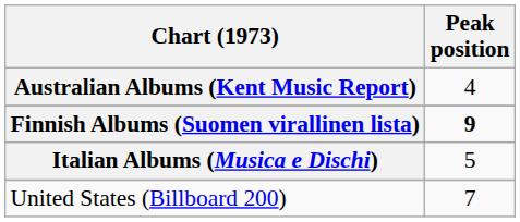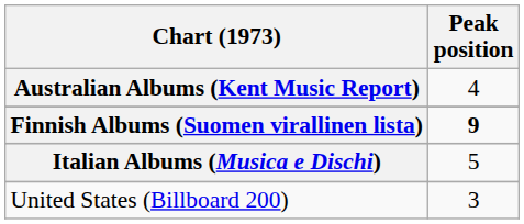United States (Billboard 200) | Peak position: 7 -> 3
